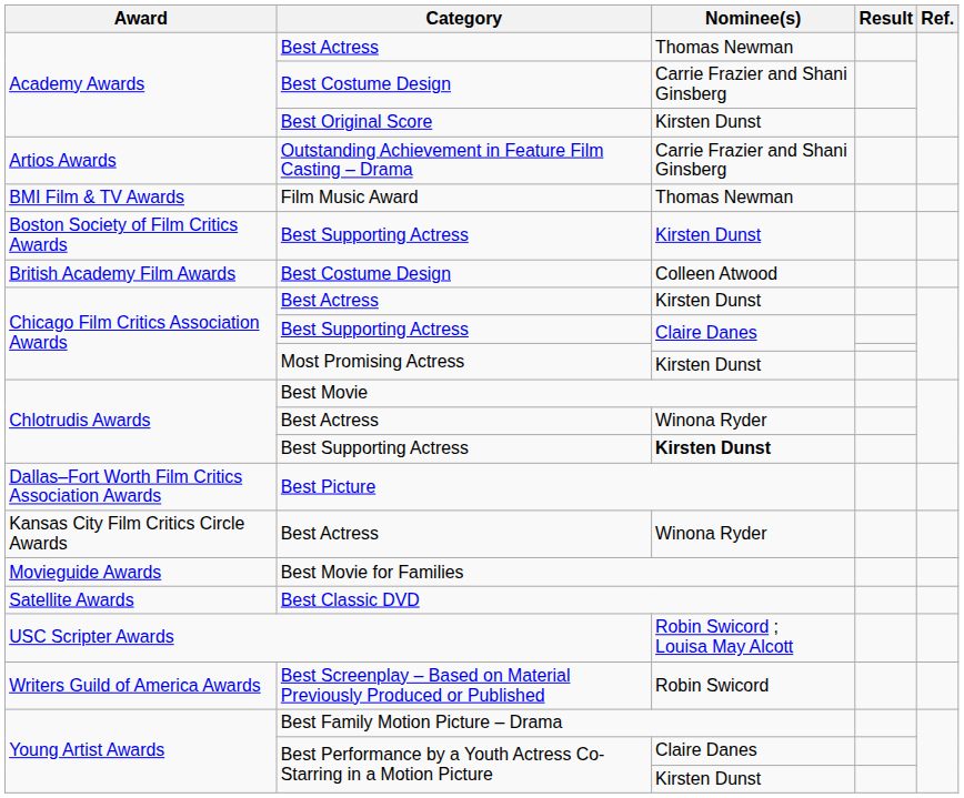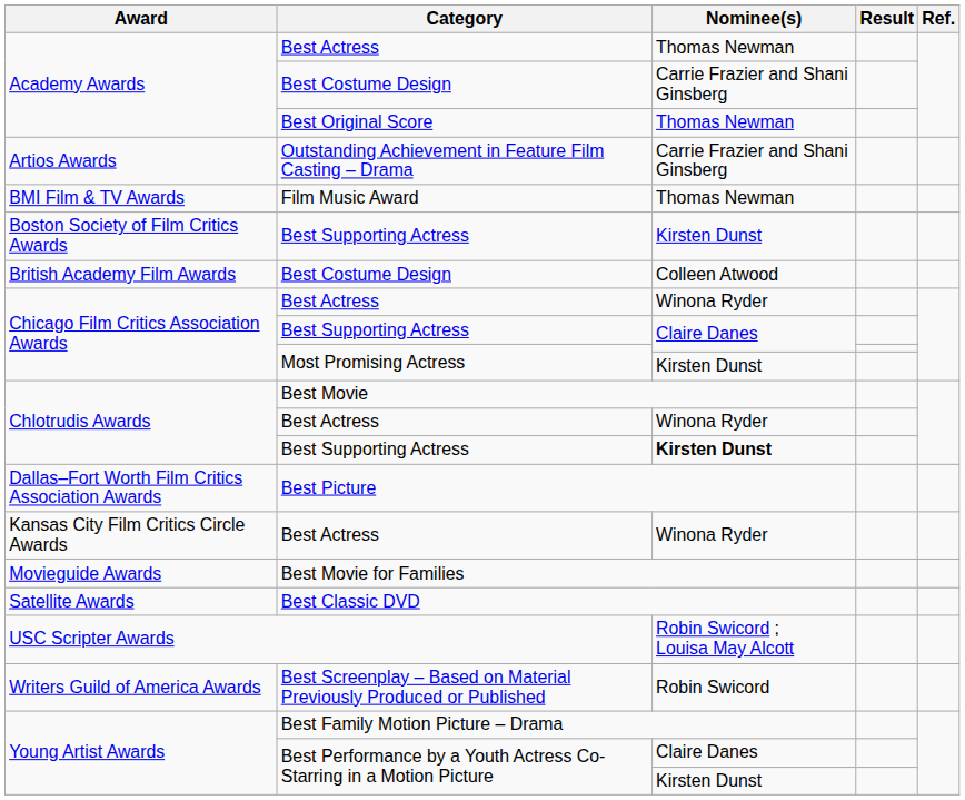Best Original Score | Nominee(s): Kirsten Dunst -> Thomas Newman
Chicago Film Critics Association Awards / Best Actress | Nominee(s): Kirsten Dunst -> Winona Ryder
